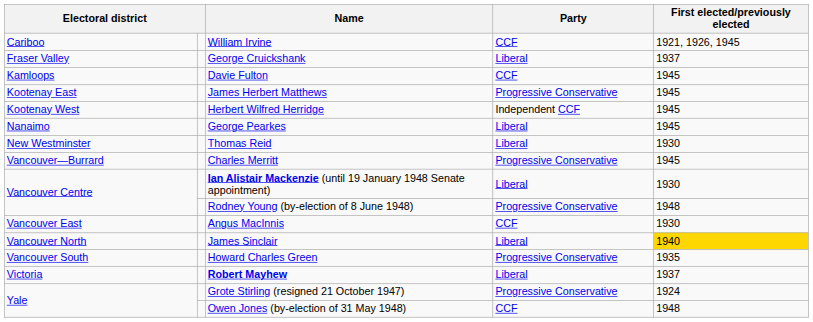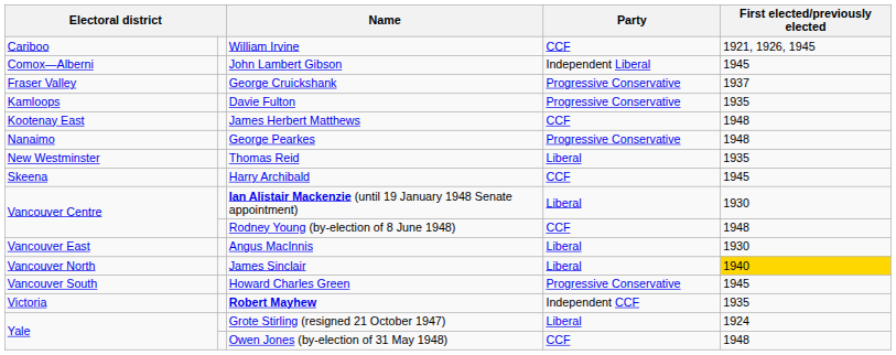+ row: Comox—Alberni | John Lambert Gibson | Independent Liberal | 1945
George Cruickshank | Party: Liberal -> Progressive Conservative
Davie Fulton | Party: CCF -> Progressive Conservative
Davie Fulton | First elected/previously elected: 1945 -> 1935
James Herbert Matthews | Party: Progressive Conservative -> CCF
James Herbert Matthews | First elected/previously elected: 1945 -> 1948
- row: Kootenay West | Herbert Wilfred Herridge | Independent CCF | 1945
George Pearkes | Party: Liberal -> Progressive Conservative
George Pearkes | First elected/previously elected: 1945 -> 1948
Thomas Reid | First elected/previously elected: 1930 -> 1935
+ row: Skeena | Harry Archibald | CCF | 1945
- row: Vancouver—Burrard | Charles Merritt | Progressive Conservative | 1945
Rodney Young (by-election of 8 June 1948) | Party: Progressive Conservative -> CCF
Angus MacInnis | Party: CCF -> Liberal
Howard Charles Green | First elected/previously elected: 1935 -> 1945
Robert Mayhew | Party: Liberal -> Independent CCF
Robert Mayhew | First elected/previously elected: 1937 -> 1935
Grote Stirling (resigned 21 October 1947) | Party: Progressive Conservative -> Liberal
